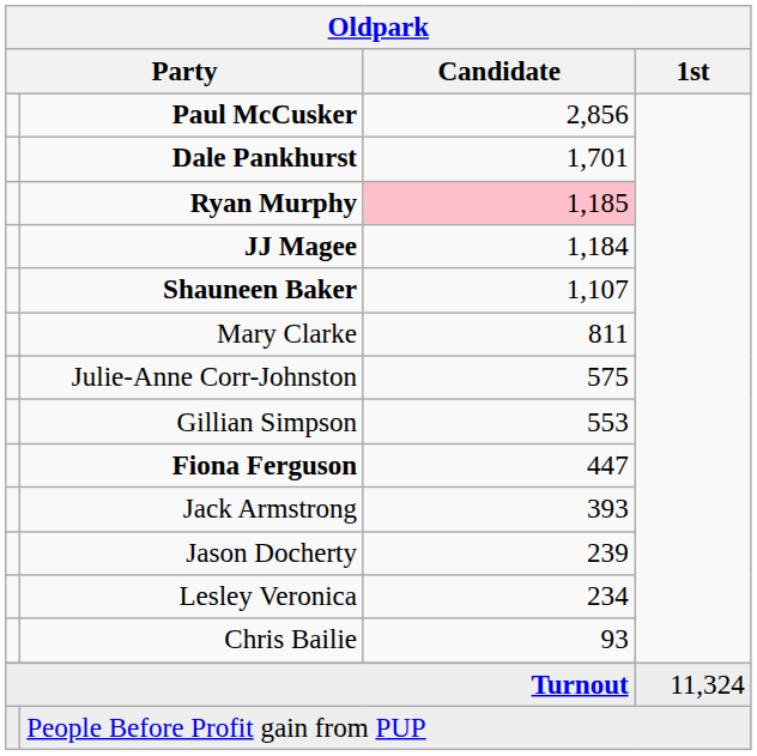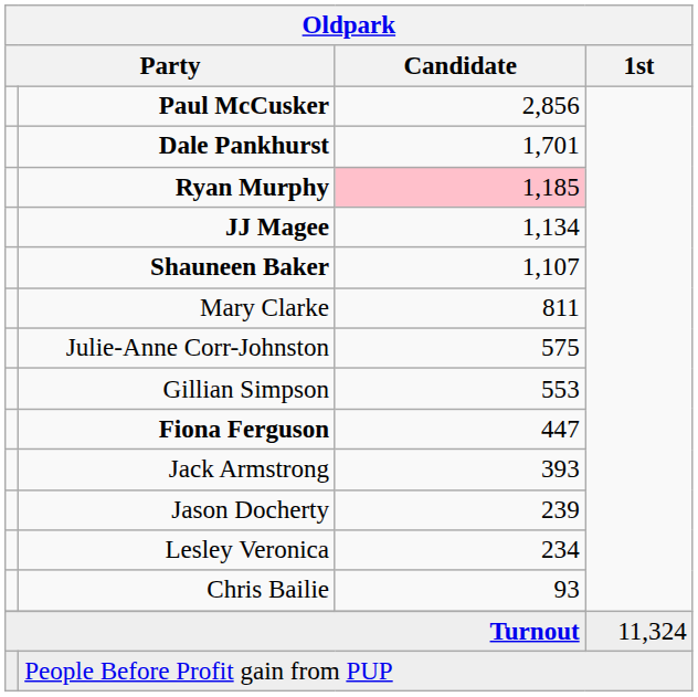JJ Magee | Oldpark / Candidate: 1,184 -> 1,134
